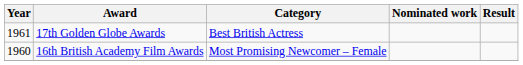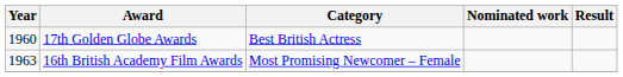17th Golden Globe Awards | Year: 1961 -> 1960
16th British Academy Film Awards | Year: 1960 -> 1963
